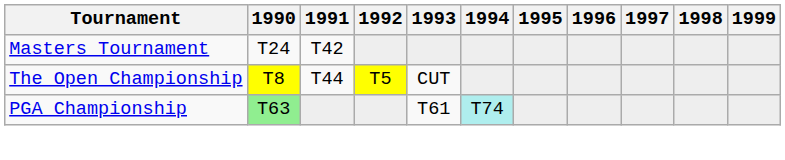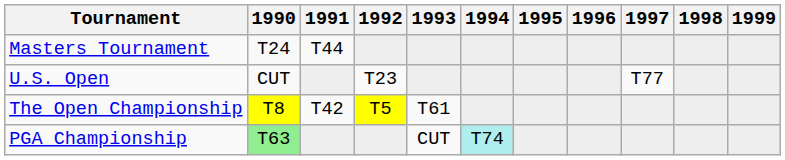Masters Tournament | 1991: T42 -> T44
+ row: U.S. Open | CUT | T23 | T77
The Open Championship | 1991: T44 -> T42
The Open Championship | 1993: CUT -> T61
PGA Championship | 1993: T61 -> CUT
